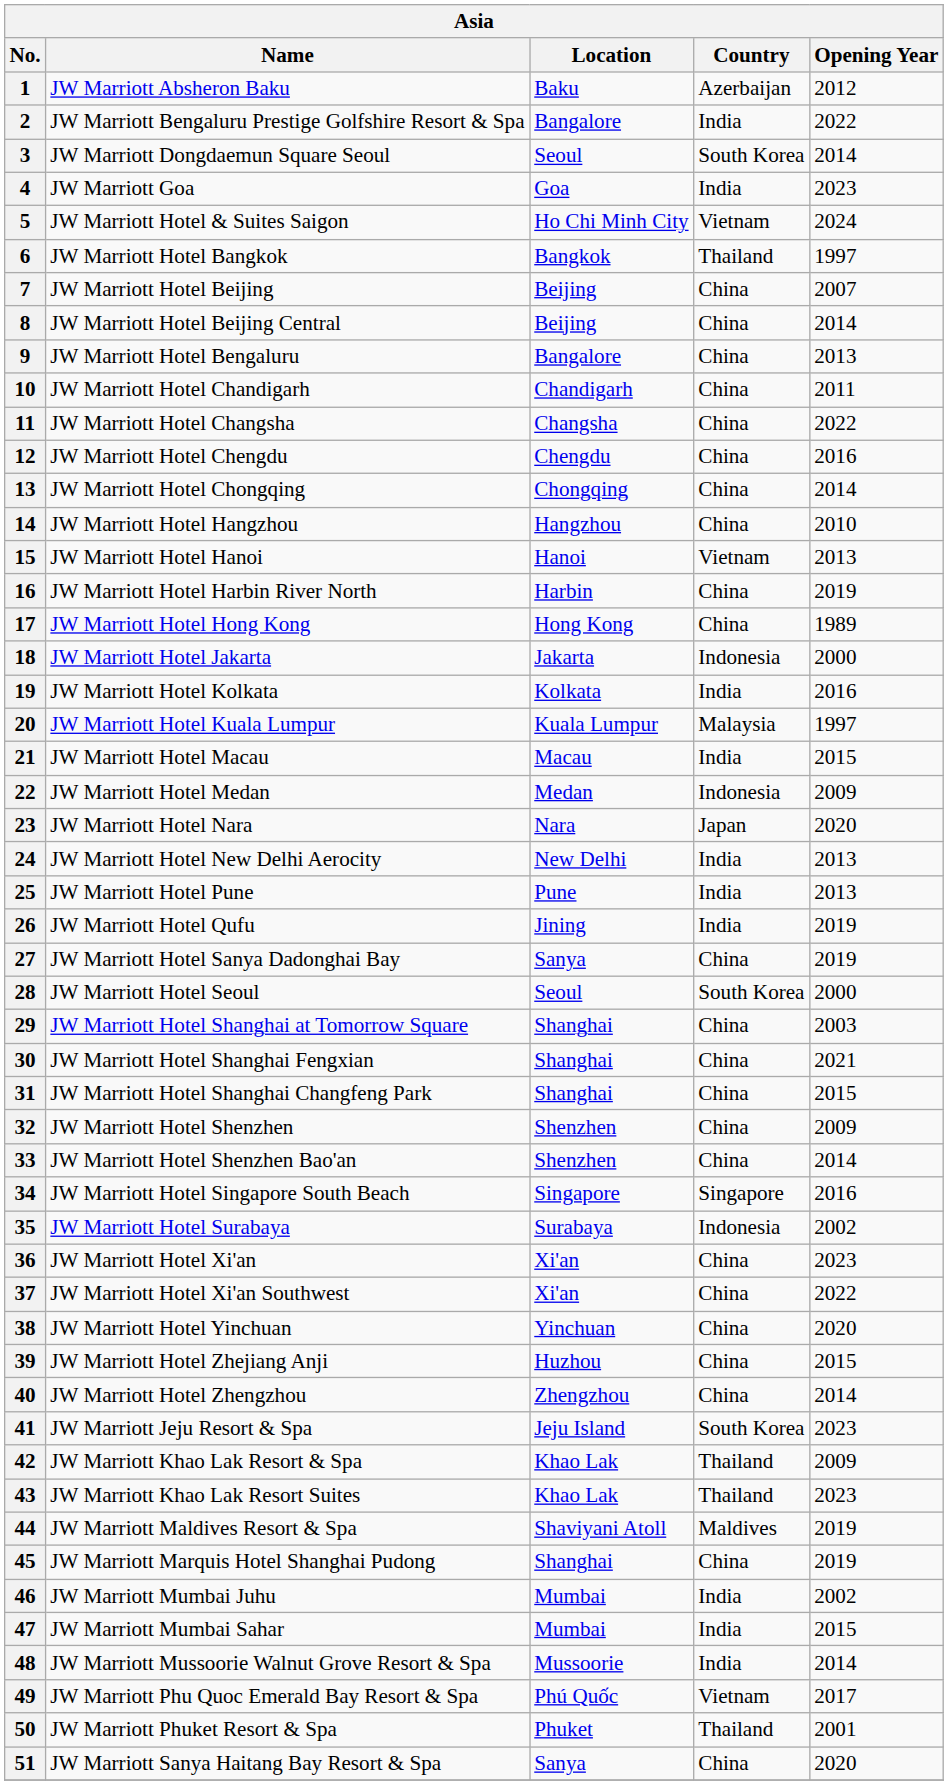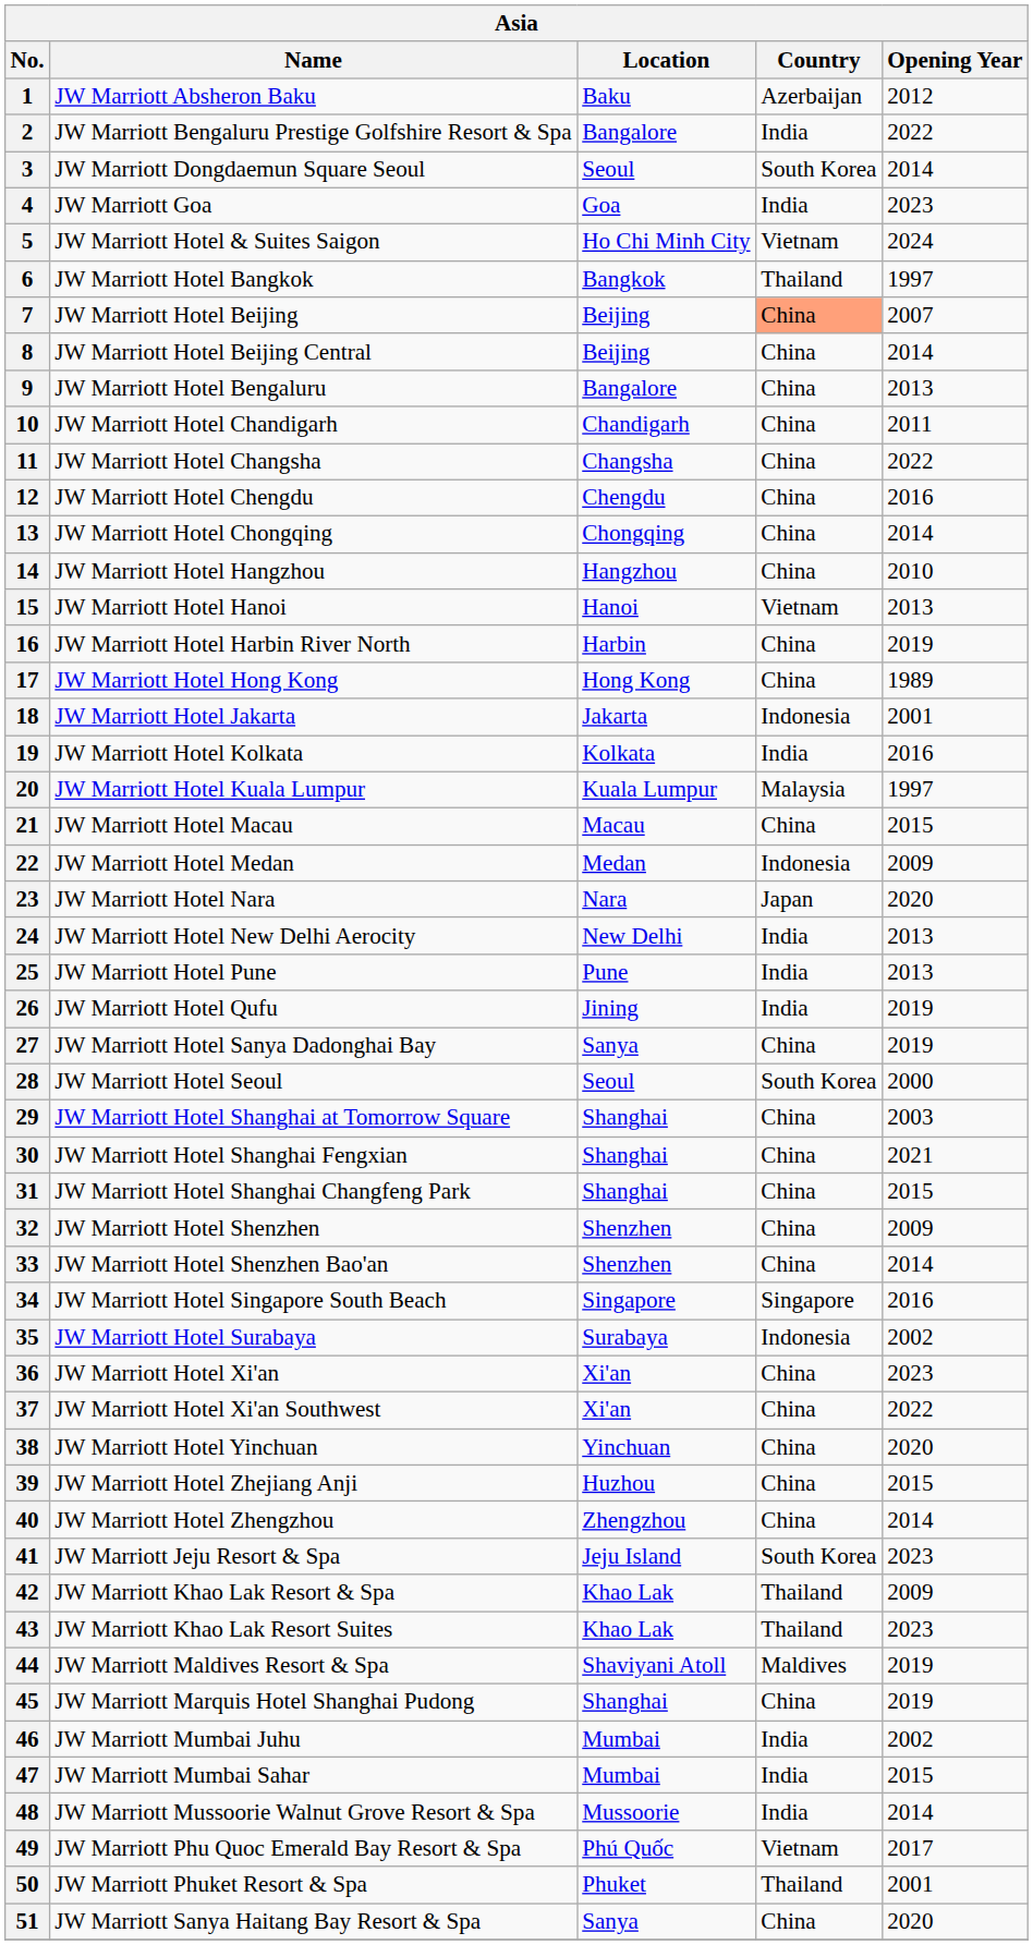7 | Country: no background -> lightsalmon background
18 | Opening Year: 2000 -> 2001
21 | Country: India -> China
